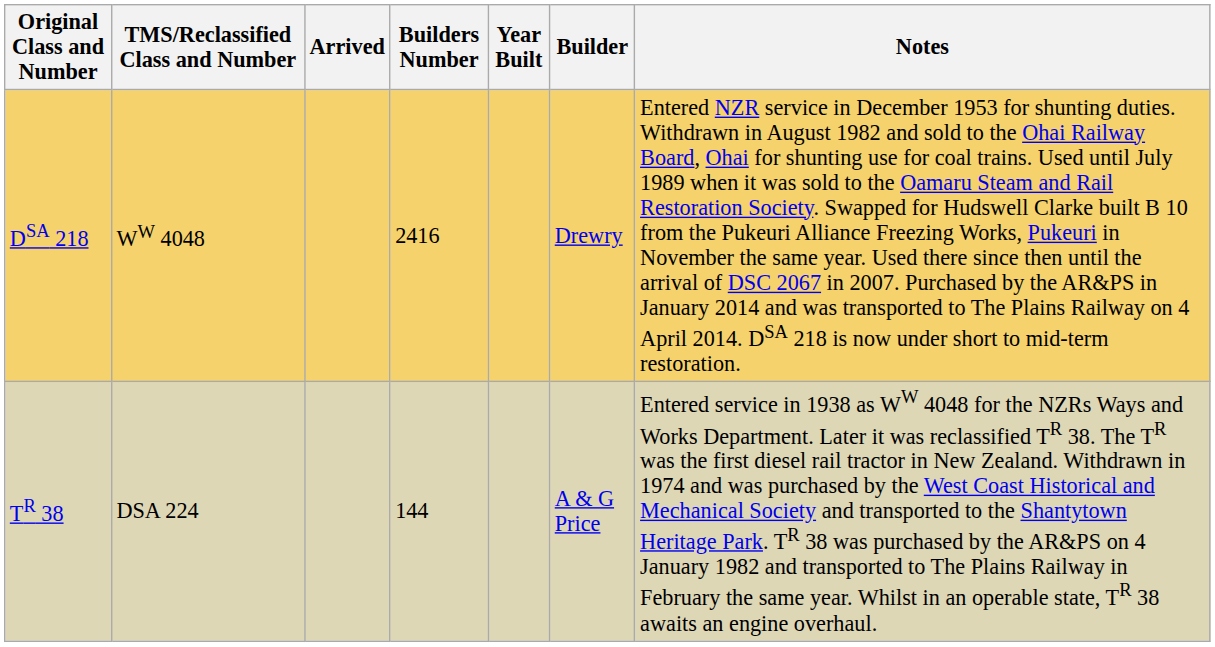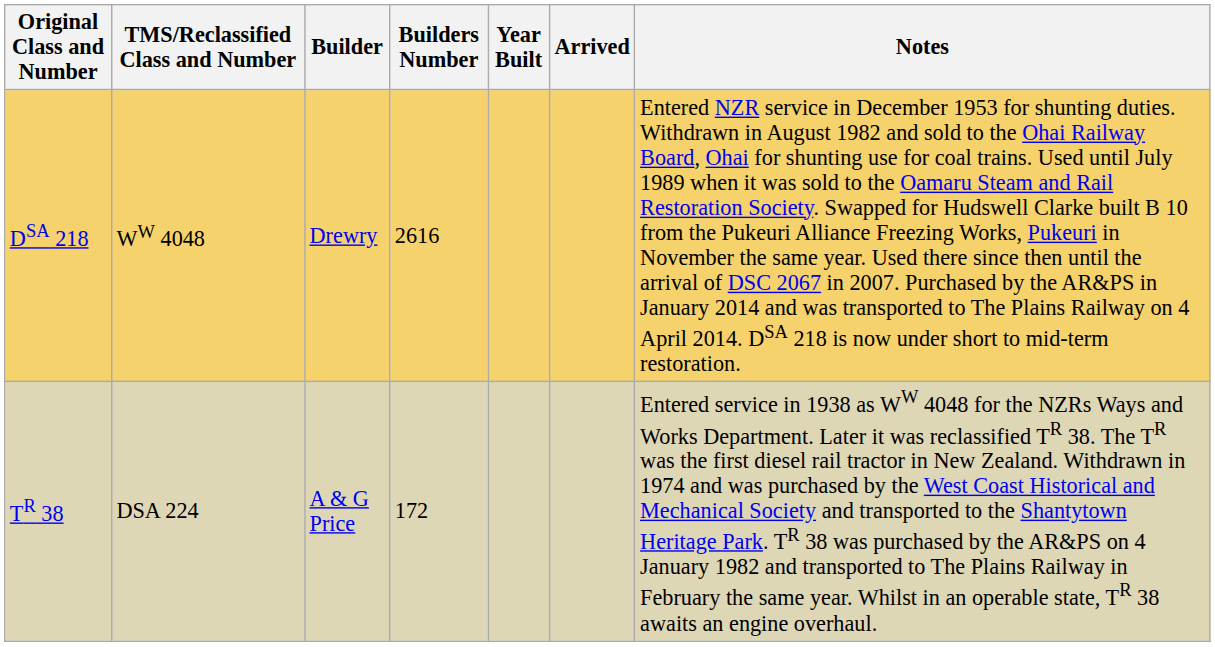columns swapped: Builder <-> Arrived
DSA 218 | Builders Number: 2416 -> 2616
TR 38 | Builders Number: 144 -> 172
